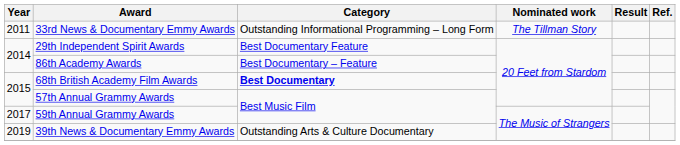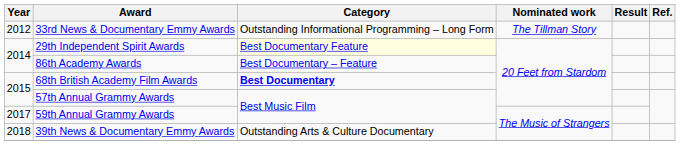33rd News & Documentary Emmy Awards | Year: 2011 -> 2012
29th Independent Spirit Awards | Category: no background -> lightyellow background
39th News & Documentary Emmy Awards | Year: 2019 -> 2018
